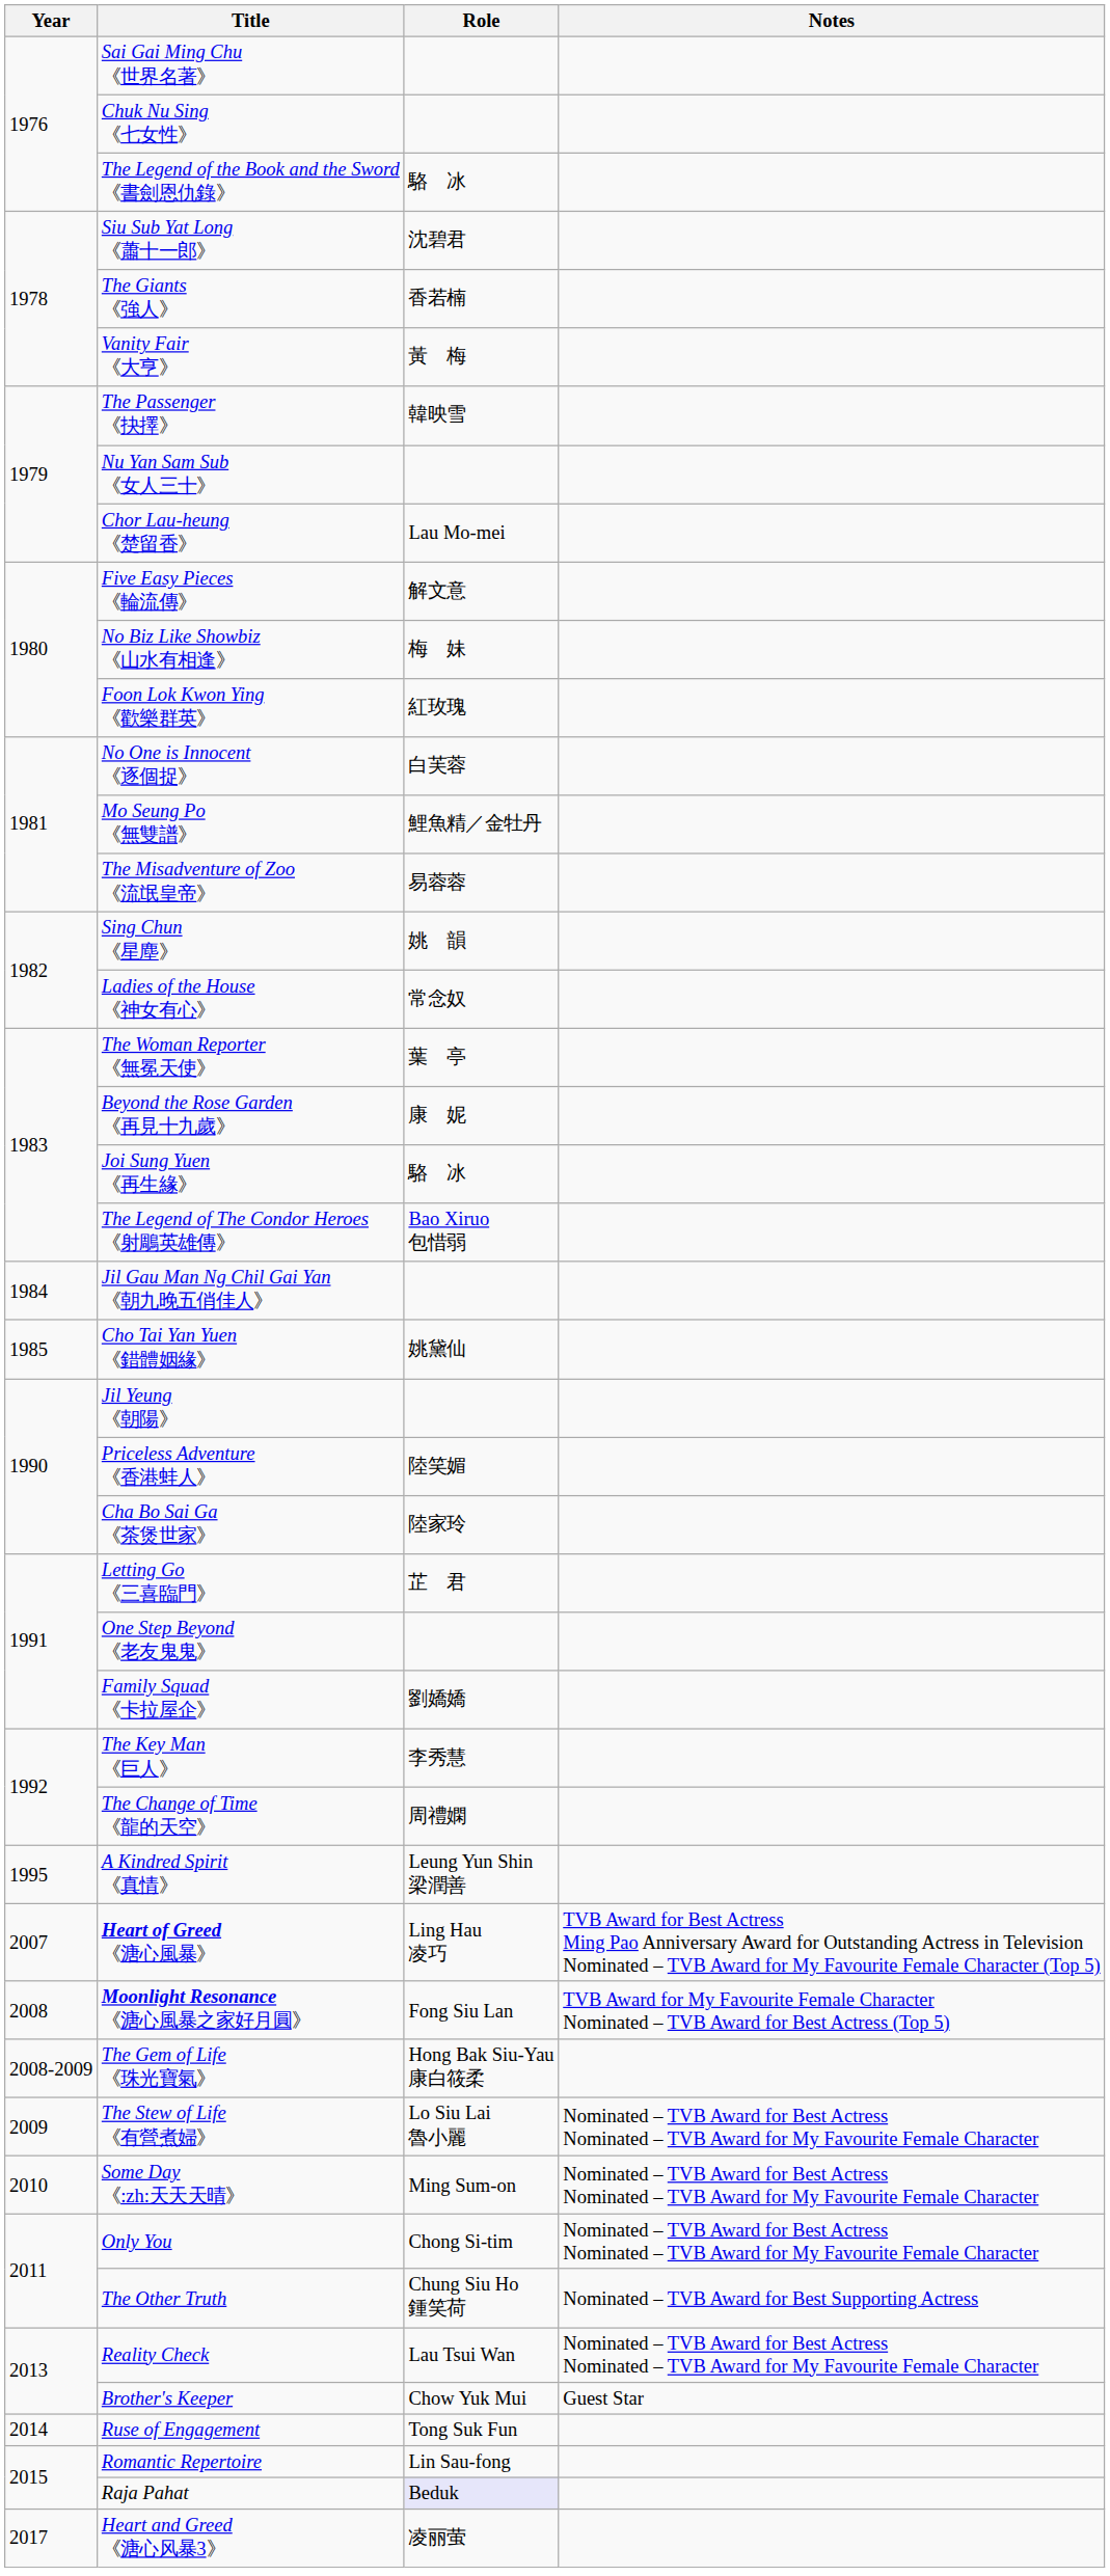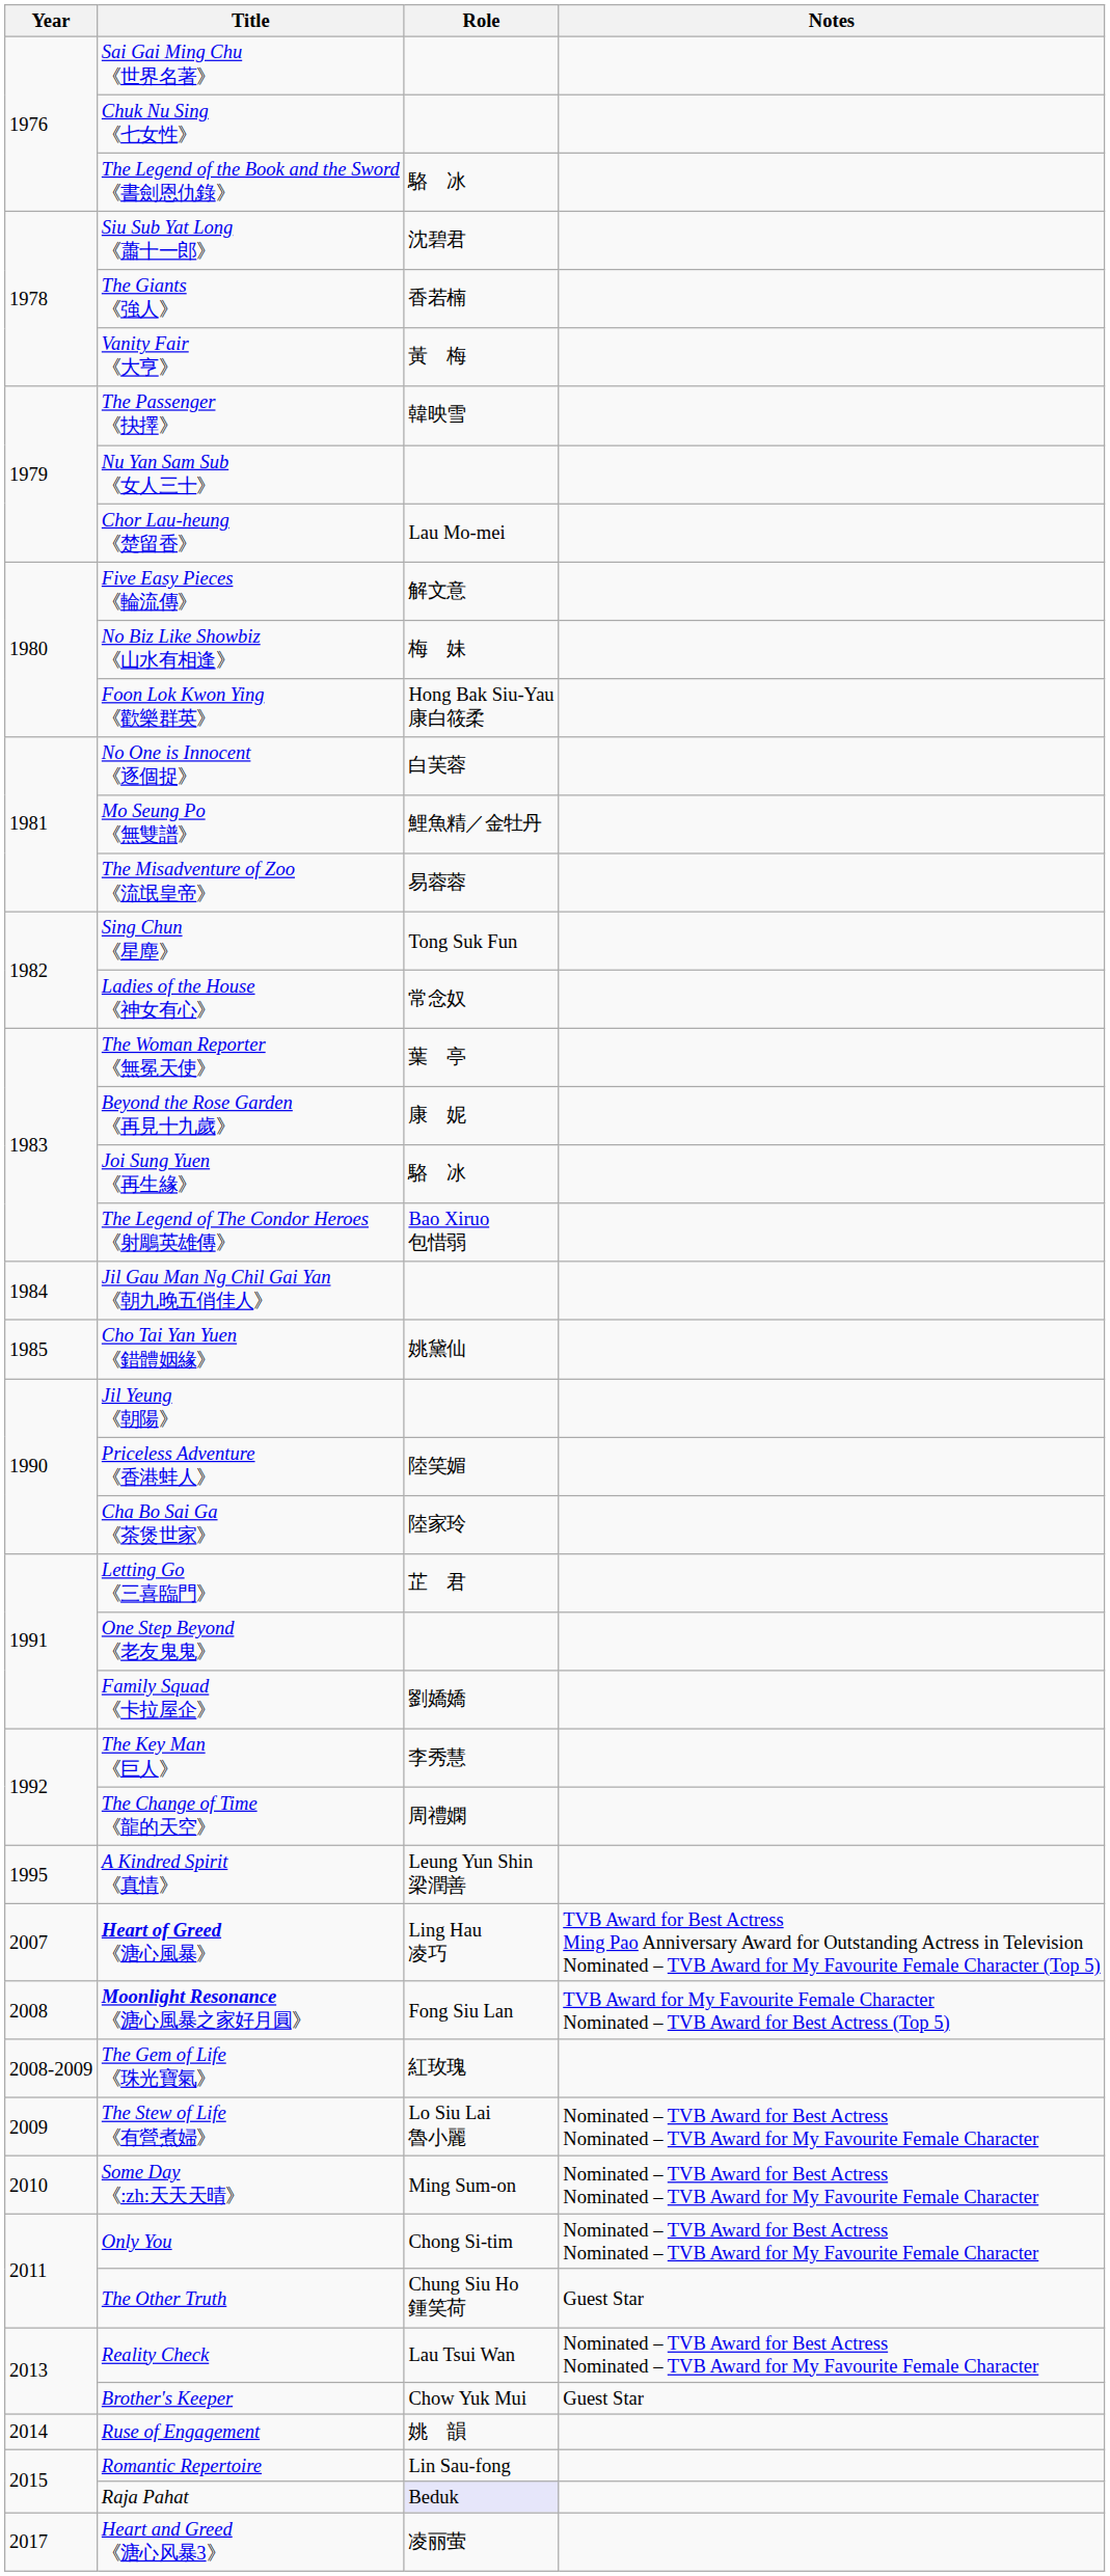Foon Lok Kwon Ying 《歡樂群英》 | Role: 紅玫瑰 -> Hong Bak Siu-Yau 康白筱柔
Sing Chun 《星塵》 | Role: 姚 韻 -> Tong Suk Fun
The Gem of Life 《珠光寶氣》 | Role: Hong Bak Siu-Yau 康白筱柔 -> 紅玫瑰
The Other Truth | Notes: Nominated – TVB Award for Best Supporting Actress -> Guest Star
Ruse of Engagement | Role: Tong Suk Fun -> 姚 韻
